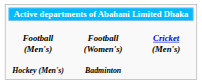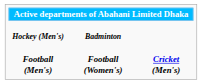rows swapped: Football (Men's) <-> Hockey (Men's)
